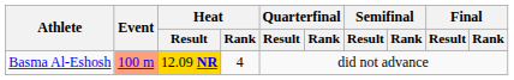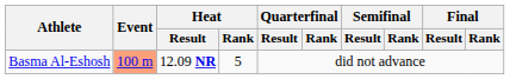Basma Al-Eshosh | Heat / Result: gold background -> no background
Basma Al-Eshosh | Heat / Rank: 4 -> 5
